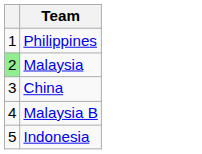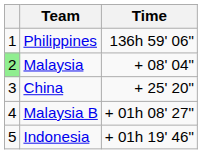+ column: Time | 136h 59' 06" | + 08' 04" | + 25' 20" | + 01h 08' 27" | + 01h 19' 46"
